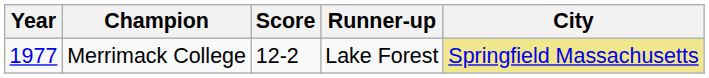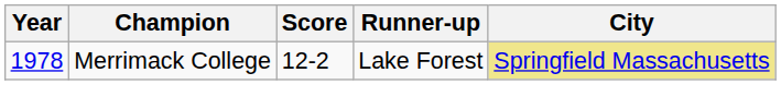Merrimack College | Year: 1977 -> 1978
